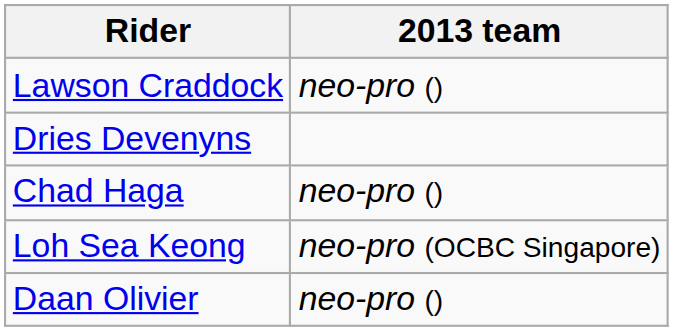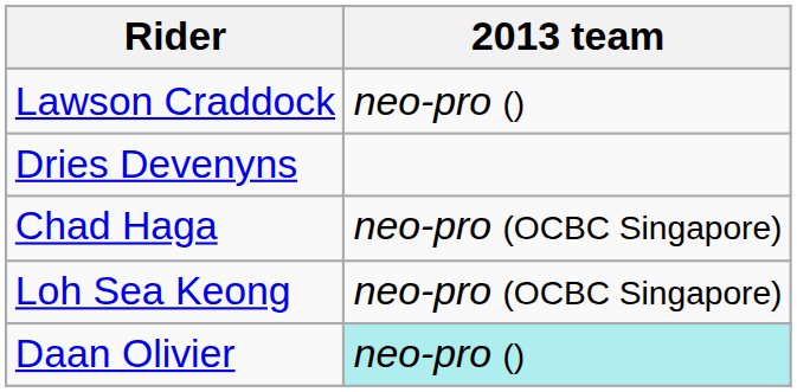Chad Haga | 2013 team: neo-pro () -> neo-pro (OCBC Singapore)
Daan Olivier | 2013 team: no background -> paleturquoise background
